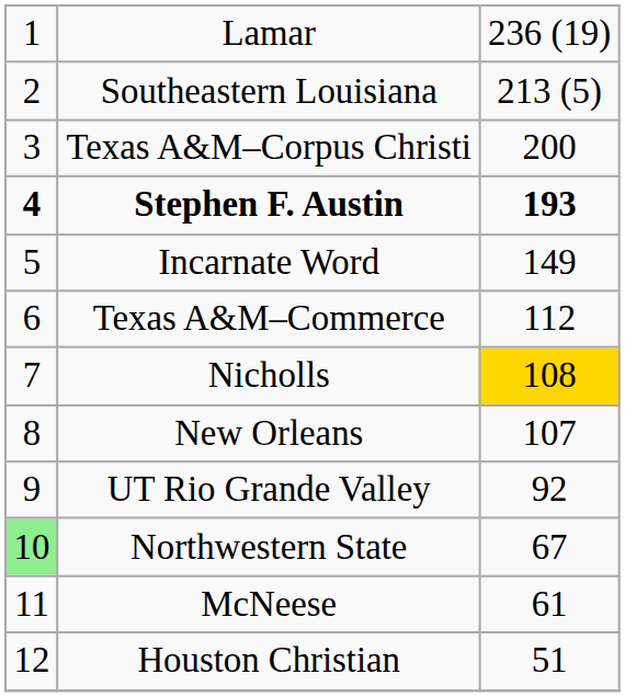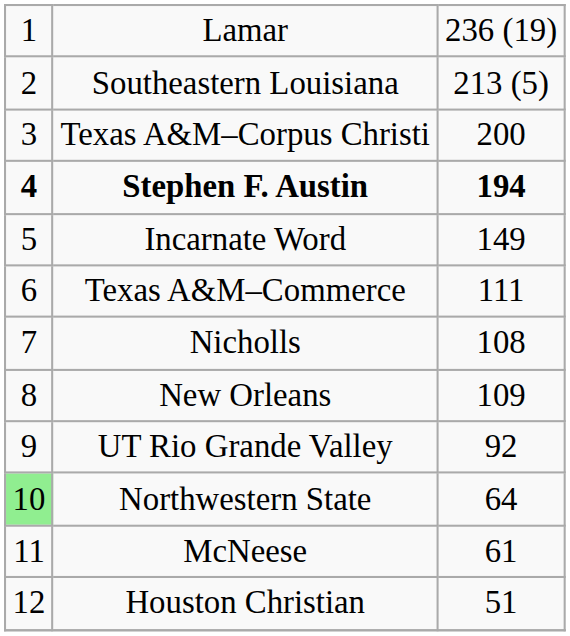Stephen F. Austin | column 3: 193 -> 194
Texas A&M–Commerce | column 3: 112 -> 111
Nicholls | column 3: gold background -> no background
New Orleans | column 3: 107 -> 109
Northwestern State | column 3: 67 -> 64
